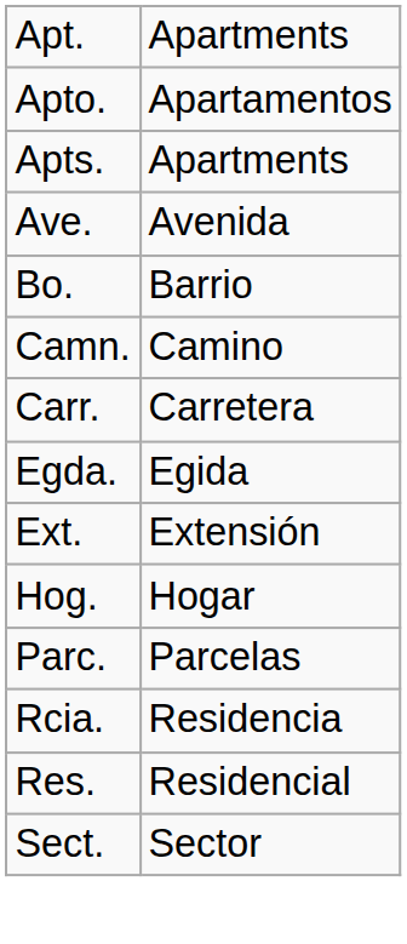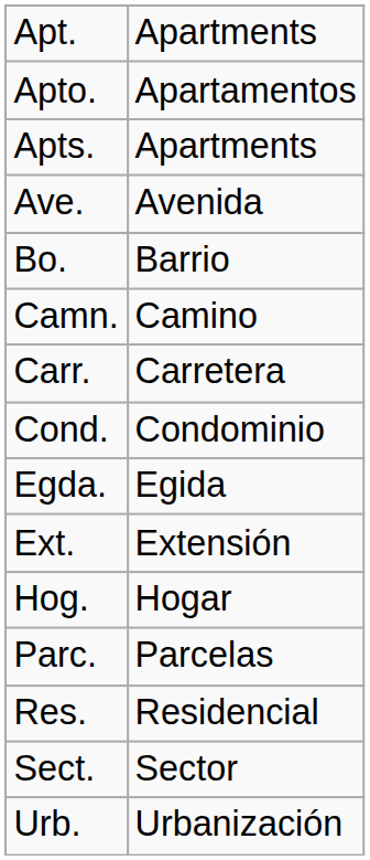+ row: Cond. | Condominio
- row: Rcia. | Residencia
+ row: Urb. | Urbanización
